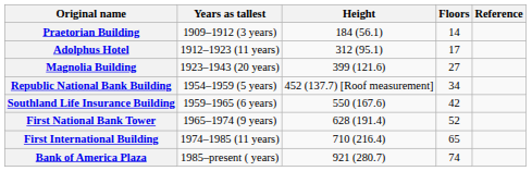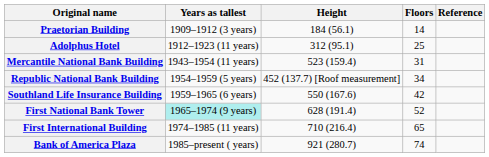Adolphus Hotel | Floors: 17 -> 25
- row: Magnolia Building | 1923–1943 (20 years) | 399 (121.6) | 27
+ row: Mercantile National Bank Building | 1943–1954 (11 years) | 523 (159.4) | 31
First National Bank Tower | Years as tallest: no background -> paleturquoise background
